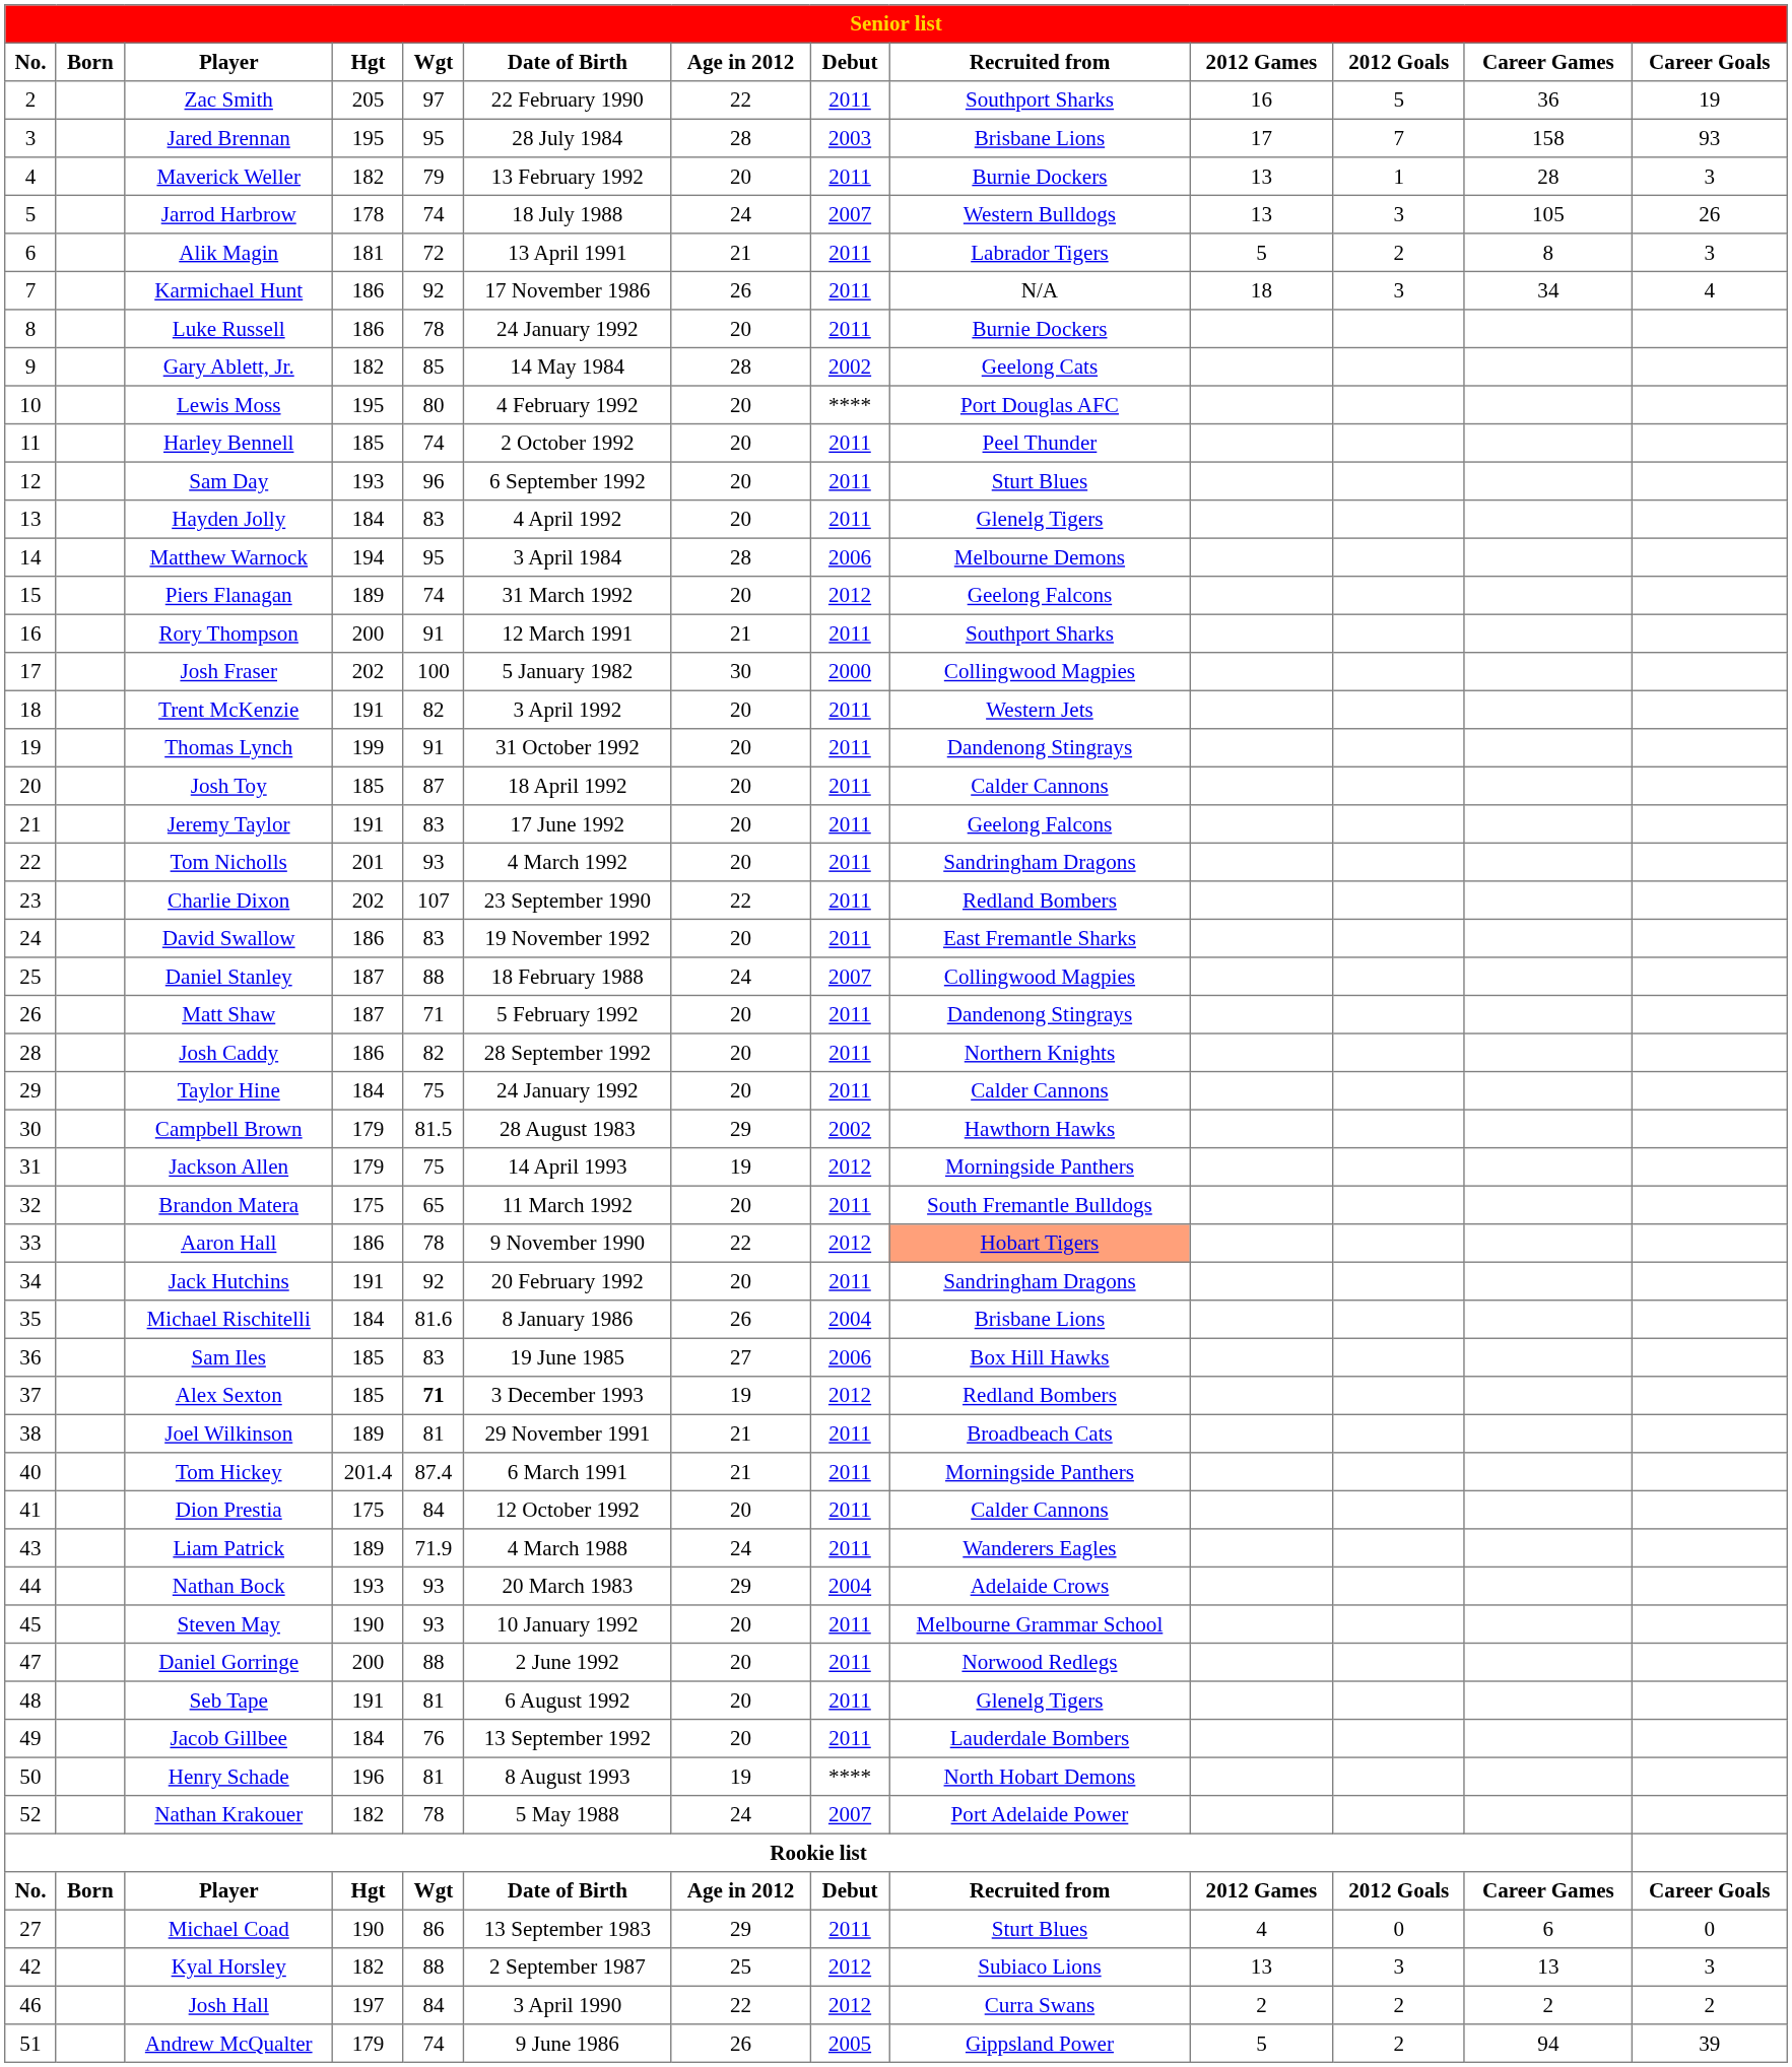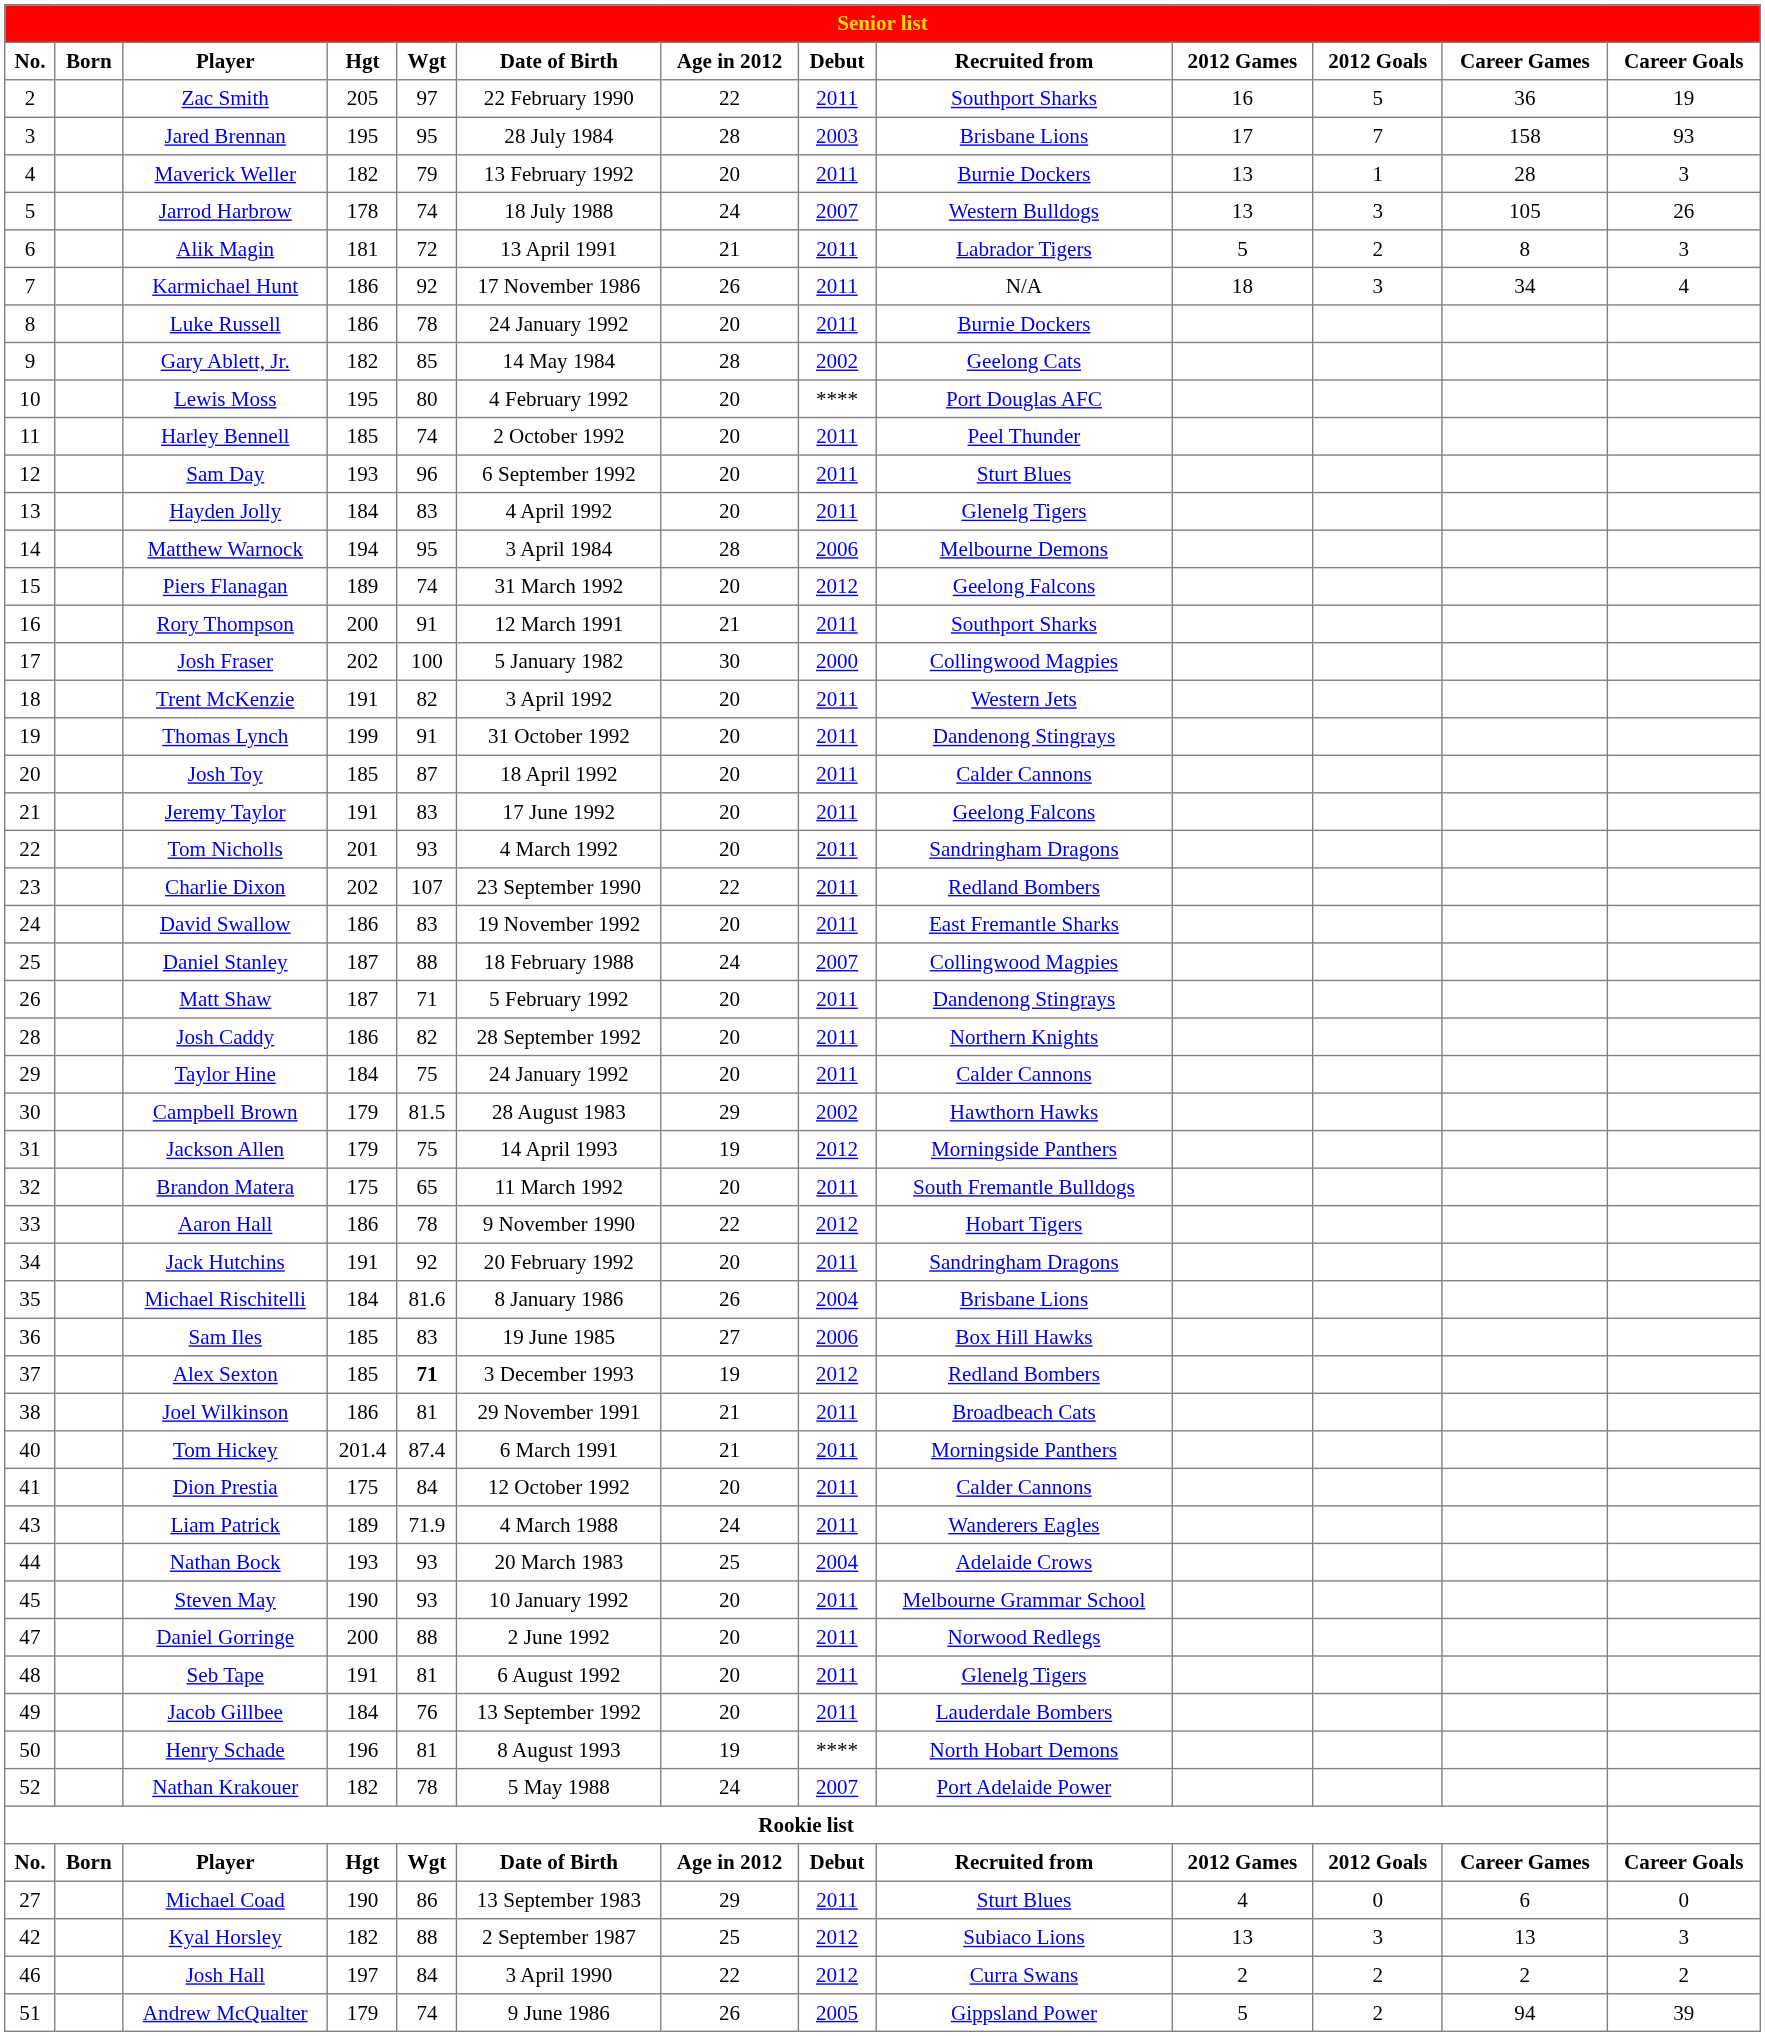Aaron Hall | Recruited from: lightsalmon background -> no background
Joel Wilkinson | Hgt: 189 -> 186
Nathan Bock | Age in 2012: 29 -> 25
